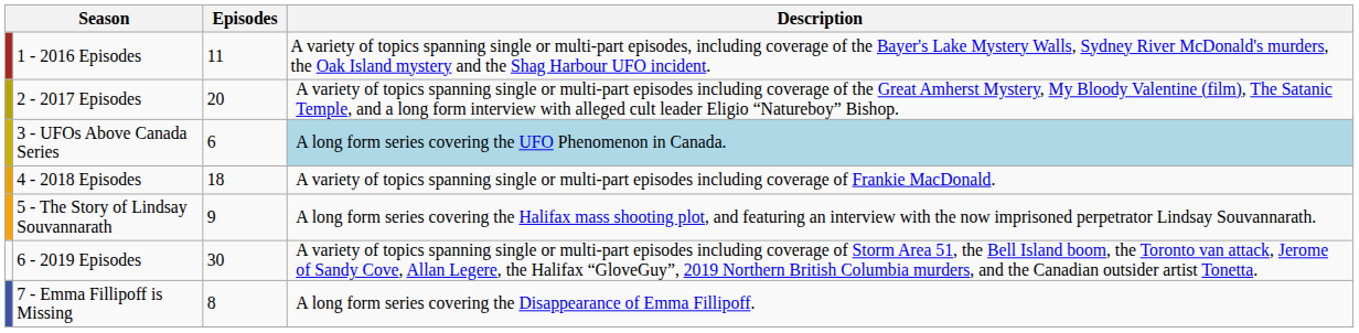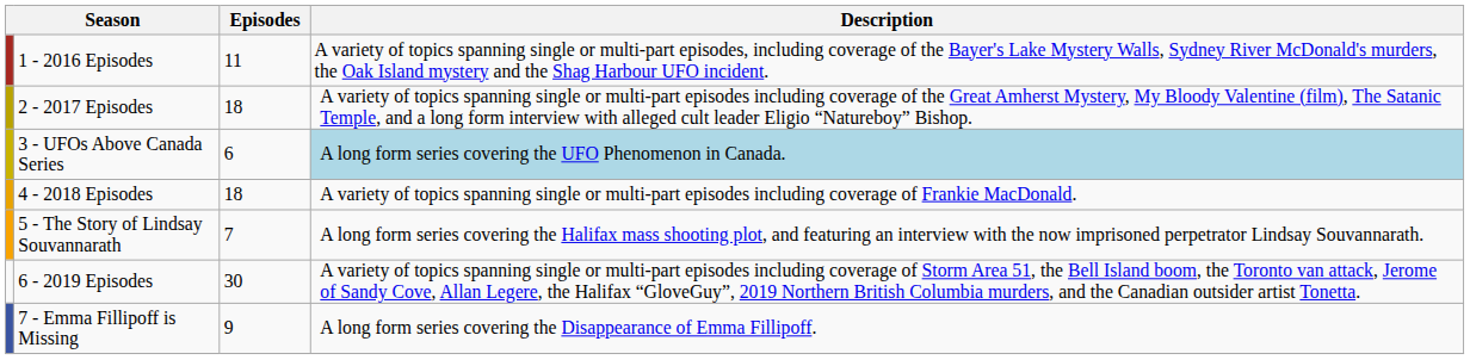2 - 2017 Episodes | Episodes: 20 -> 18
5 - The Story of Lindsay Souvannarath | Episodes: 9 -> 7
7 - Emma Fillipoff is Missing | Episodes: 8 -> 9
